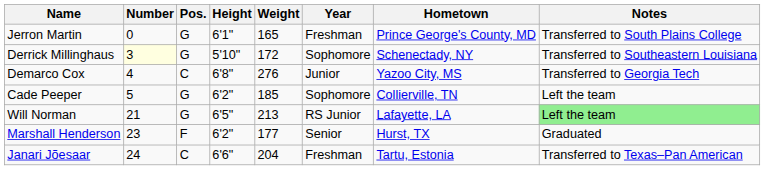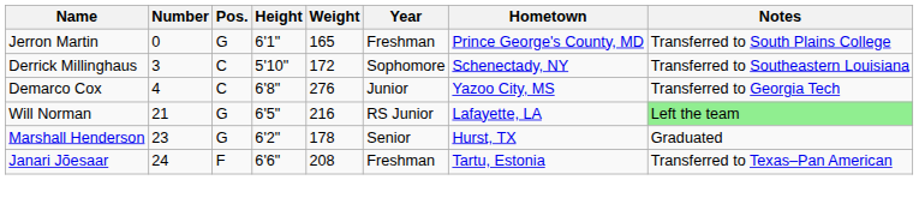Derrick Millinghaus | Number: lightyellow background -> no background
Derrick Millinghaus | Pos.: G -> C
- row: Cade Peeper | 5 | G | 6'2" | 185 | Sophomore | Collierville, TN | Left the team
Will Norman | Weight: 213 -> 216
Marshall Henderson | Pos.: F -> G
Marshall Henderson | Weight: 177 -> 178
Janari Jõesaar | Pos.: C -> F
Janari Jõesaar | Weight: 204 -> 208
